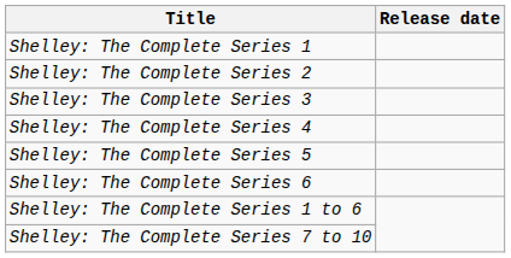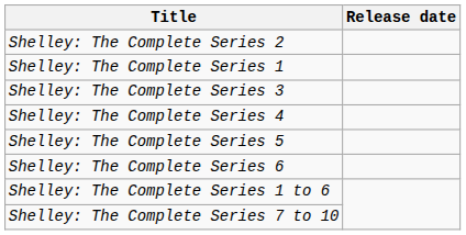rows swapped: Shelley: The Complete Series 1 <-> Shelley: The Complete Series 2
